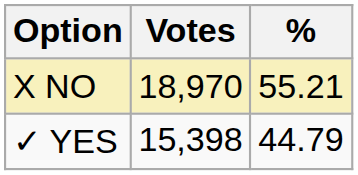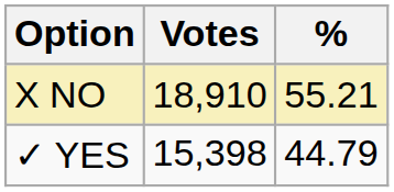X NO | Votes: 18,970 -> 18,910
